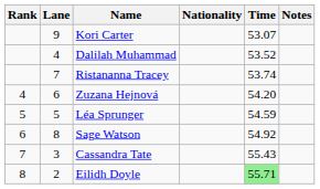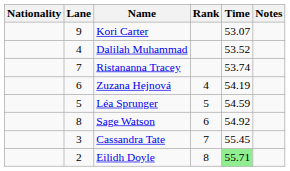columns swapped: Rank <-> Nationality
Zuzana Hejnová | Time: 54.20 -> 54.19
Cassandra Tate | Time: 55.43 -> 55.45
